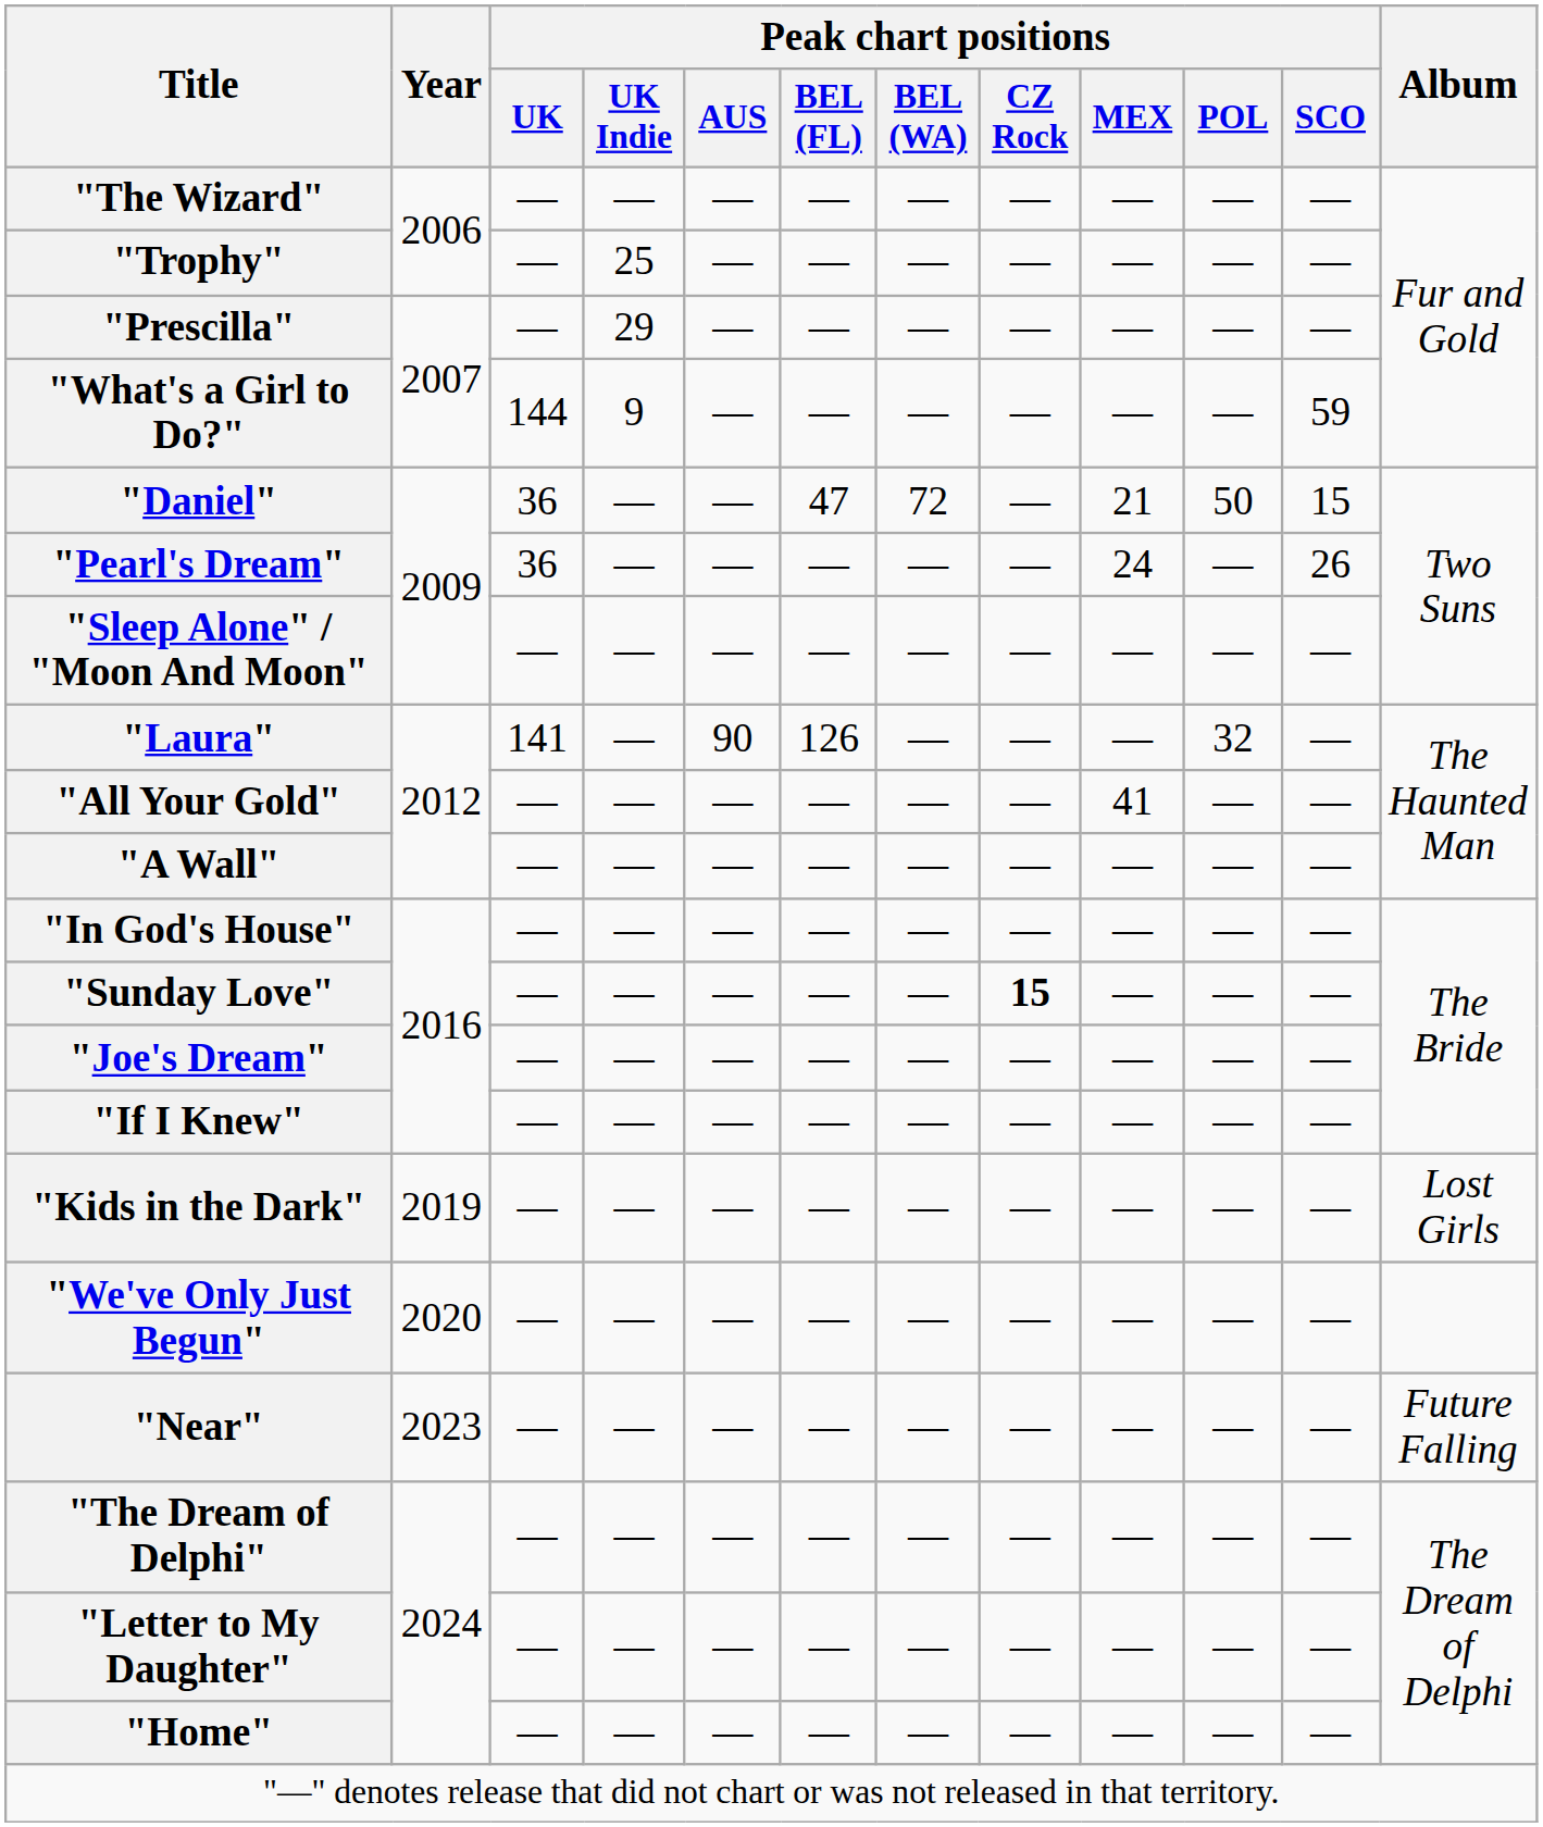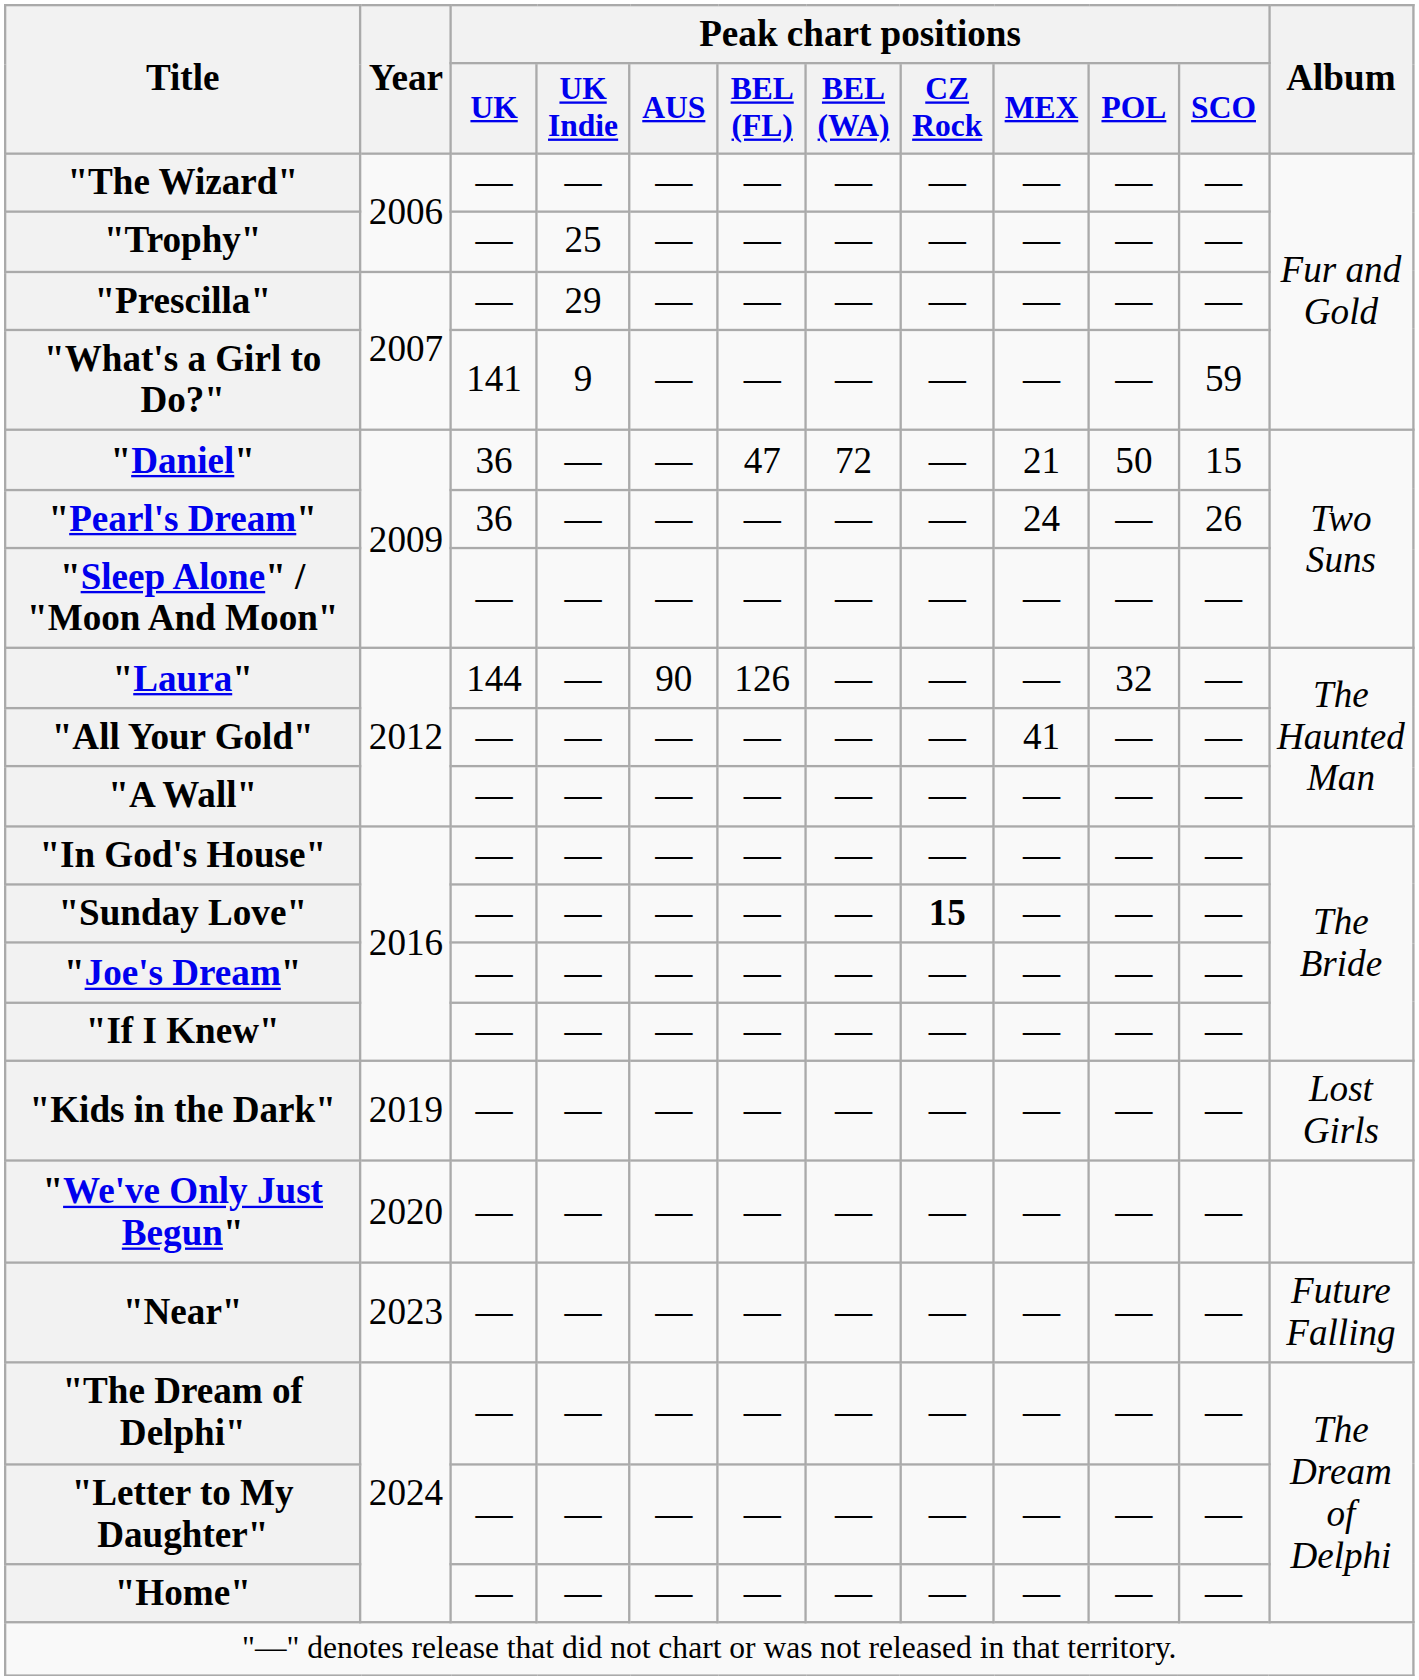"What's a Girl to Do?" | Peak chart positions / UK: 144 -> 141
"Laura" | Peak chart positions / UK: 141 -> 144
